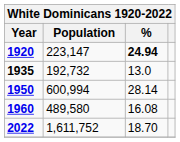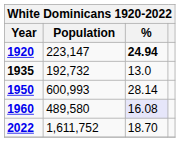1950 | Population: 600,994 -> 600,993
1960 | %: no background -> lavender background
